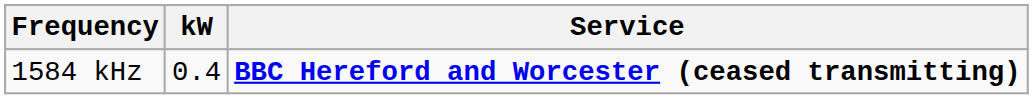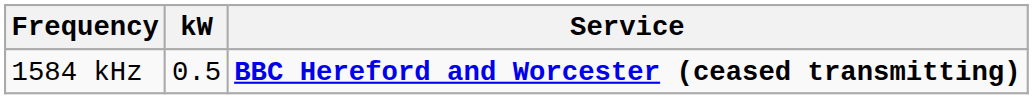1584 kHz | kW: 0.4 -> 0.5
